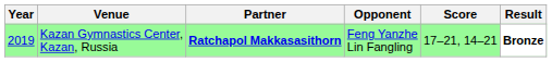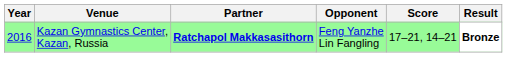Kazan Gymnastics Center, Kazan, Russia | Year: 2019 -> 2016
